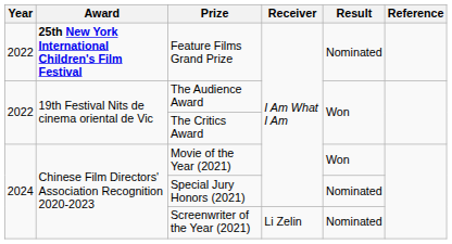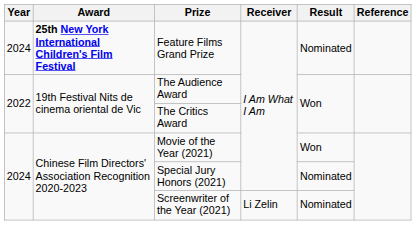Feature Films Grand Prize | Year: 2022 -> 2024
